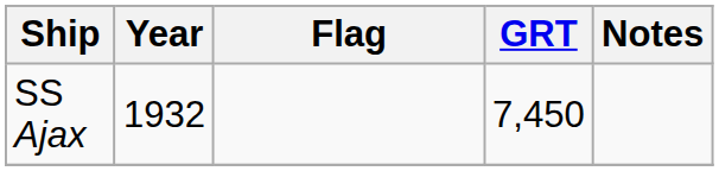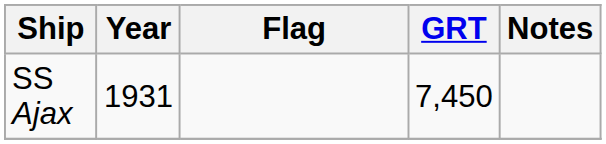SS Ajax | Year: 1932 -> 1931
